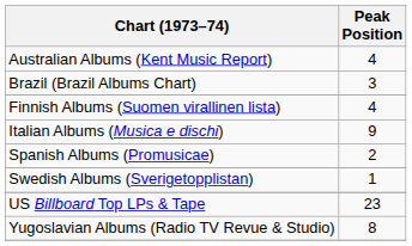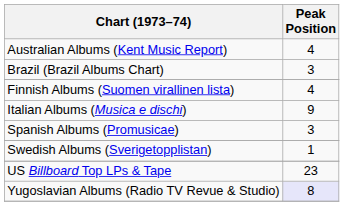Spanish Albums (Promusicae) | Peak Position: 2 -> 3
Yugoslavian Albums (Radio TV Revue & Studio) | Peak Position: no background -> lavender background
